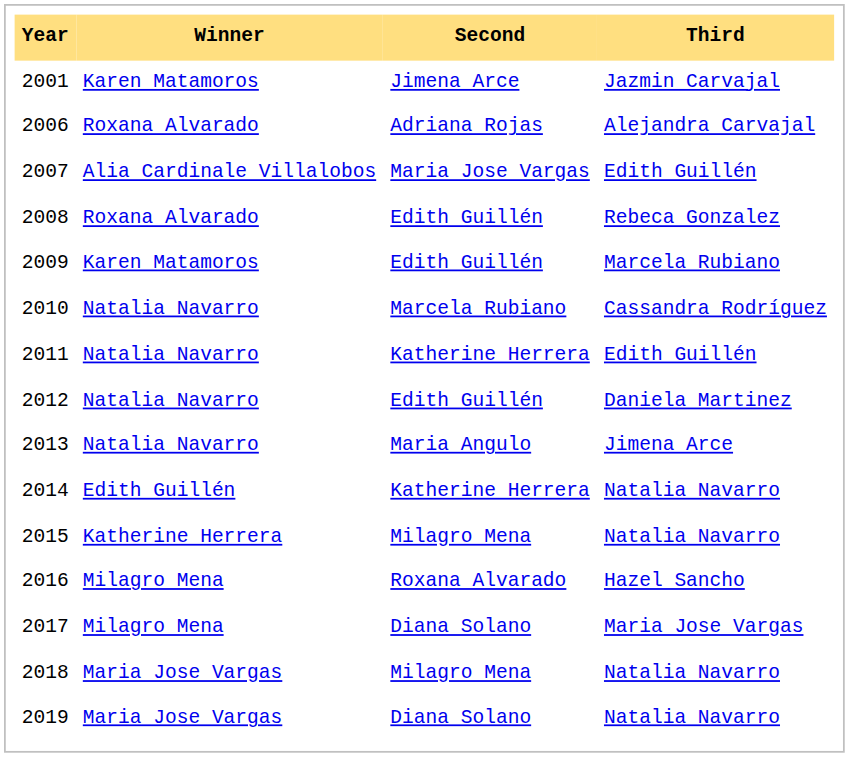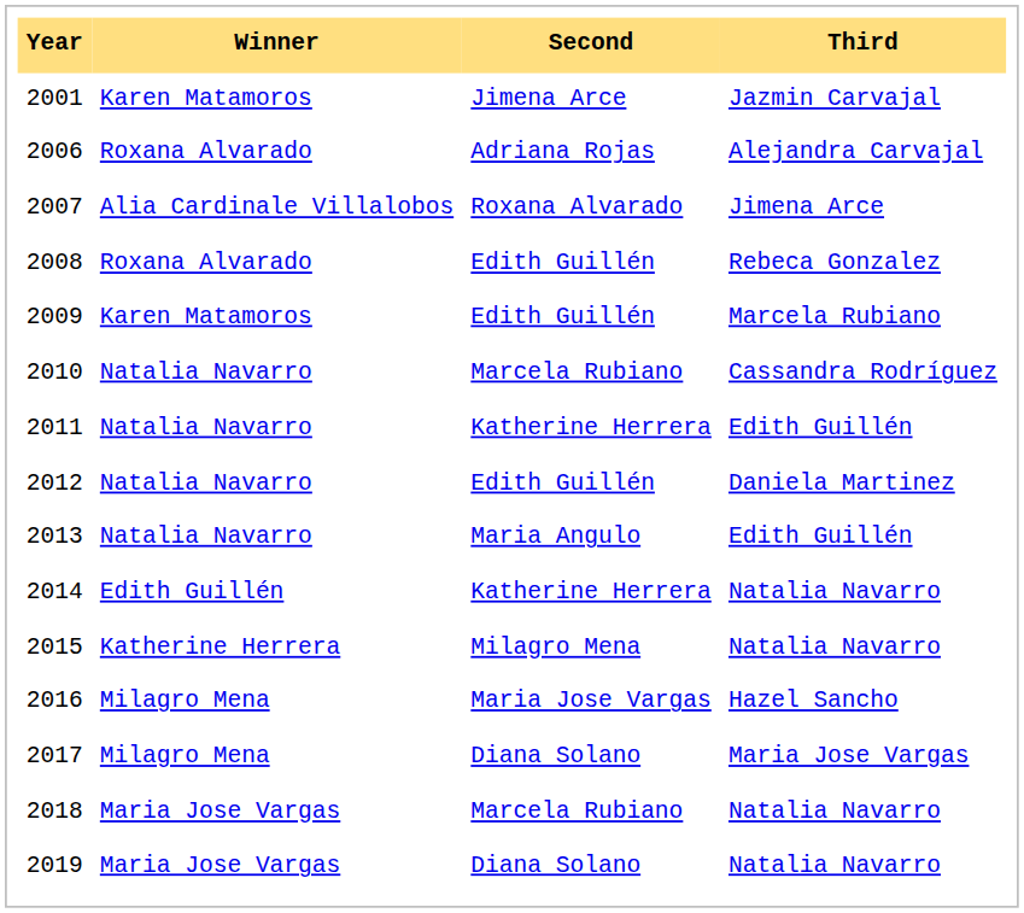2007 | Second: Maria Jose Vargas -> Roxana Alvarado
2007 | Third: Edith Guillén -> Jimena Arce
2013 | Third: Jimena Arce -> Edith Guillén
2016 | Second: Roxana Alvarado -> Maria Jose Vargas
2018 | Second: Milagro Mena -> Marcela Rubiano
